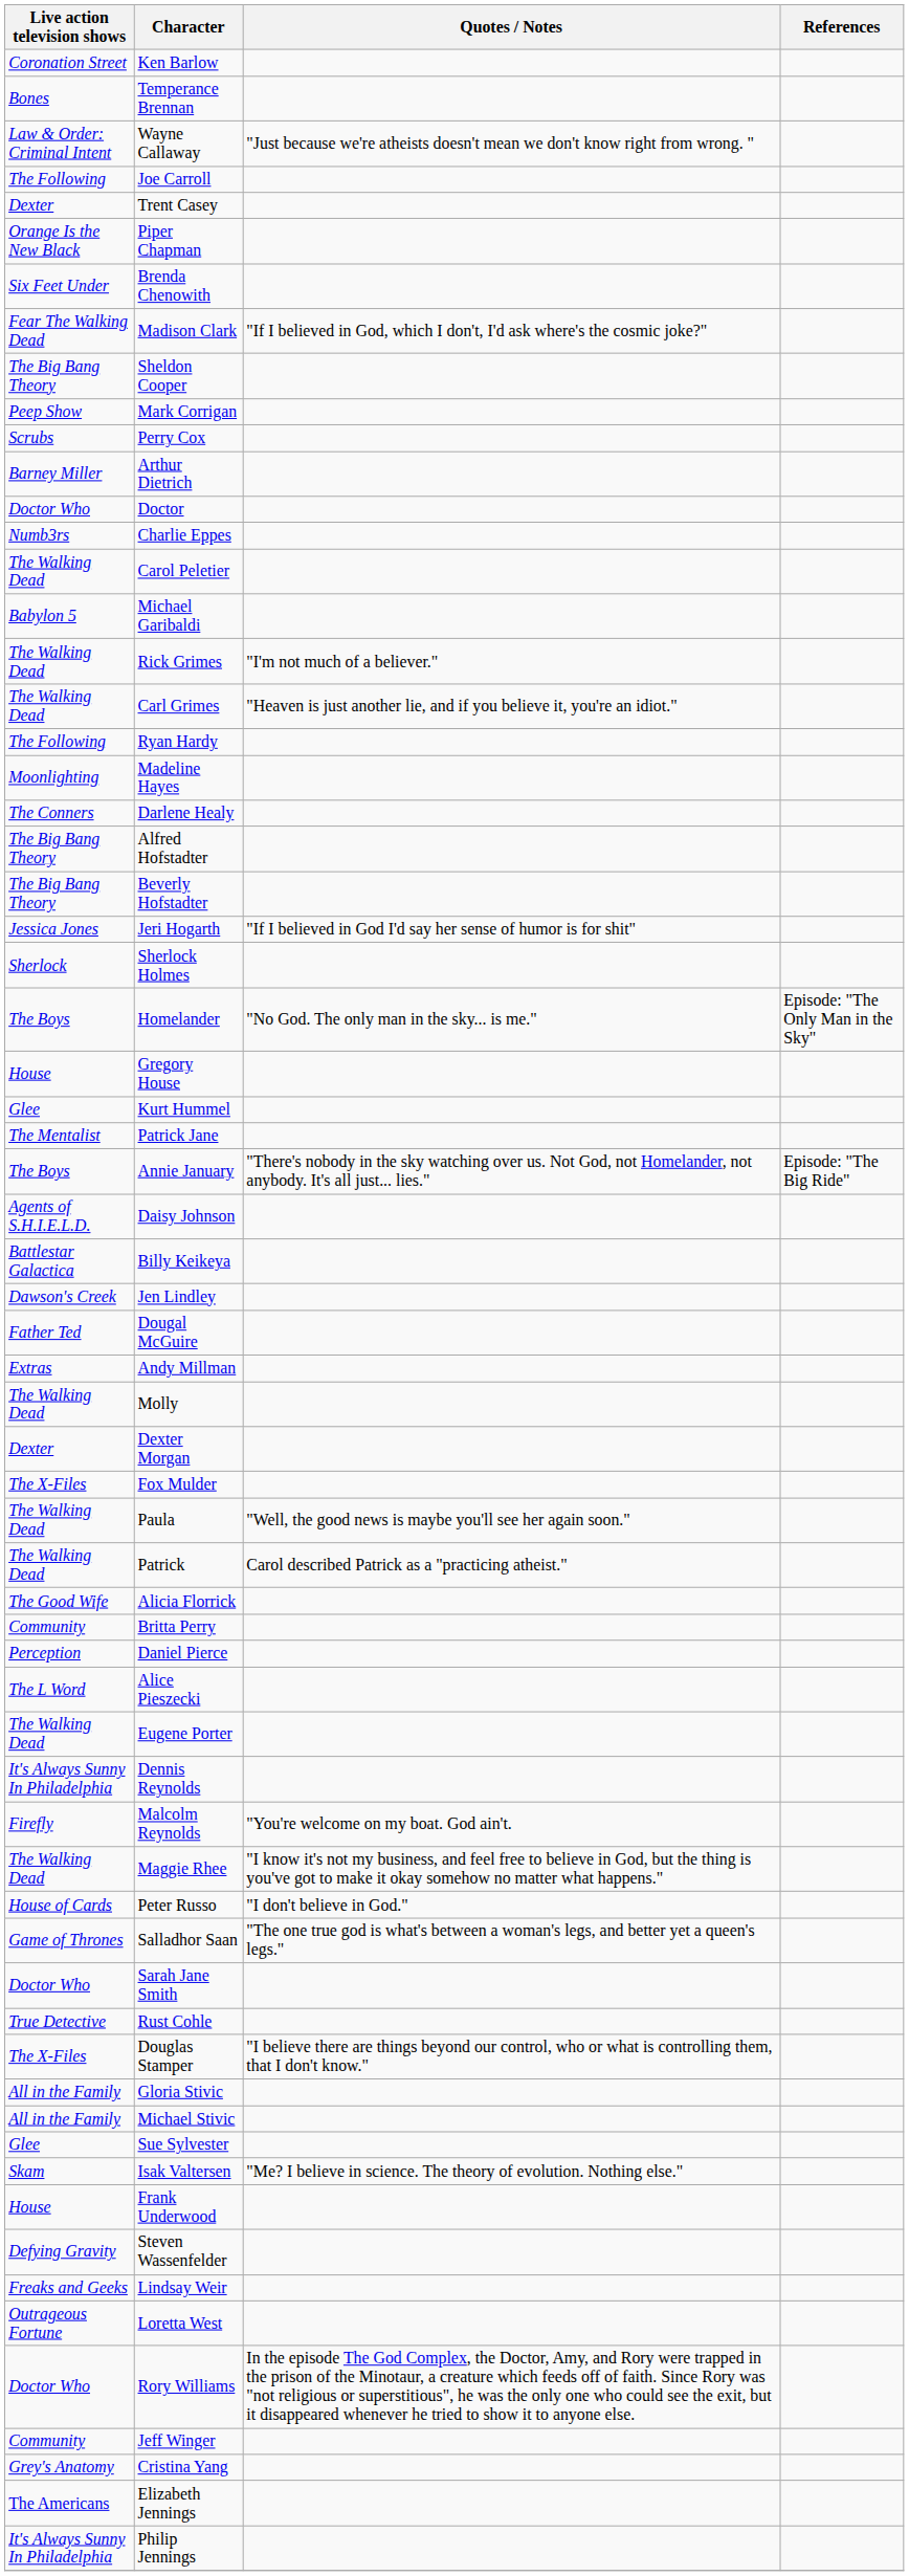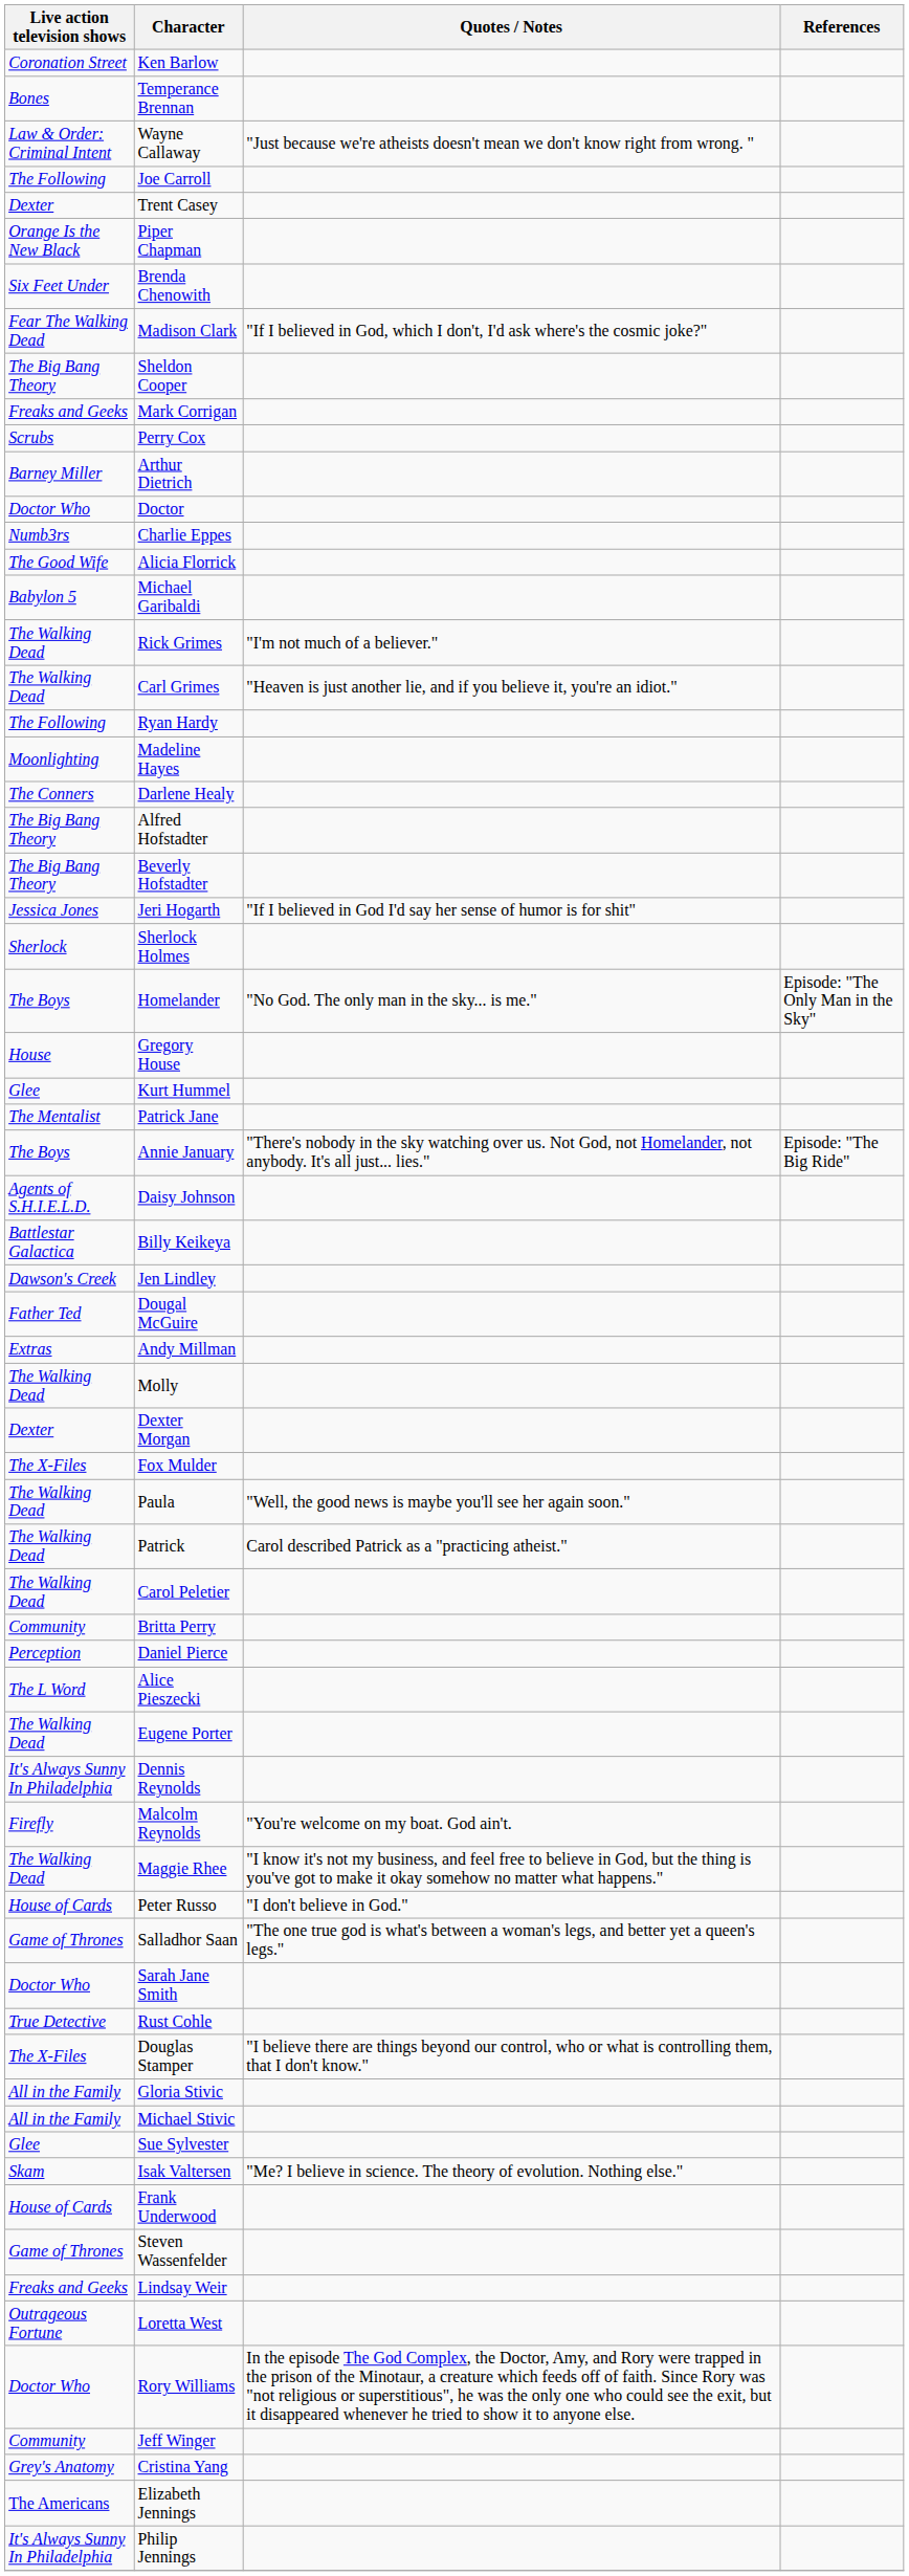Mark Corrigan | Live action television shows: Peep Show -> Freaks and Geeks
rows swapped: Alicia Florrick <-> Carol Peletier
Frank Underwood | Live action television shows: House -> House of Cards
Steven Wassenfelder | Live action television shows: Defying Gravity -> Game of Thrones
